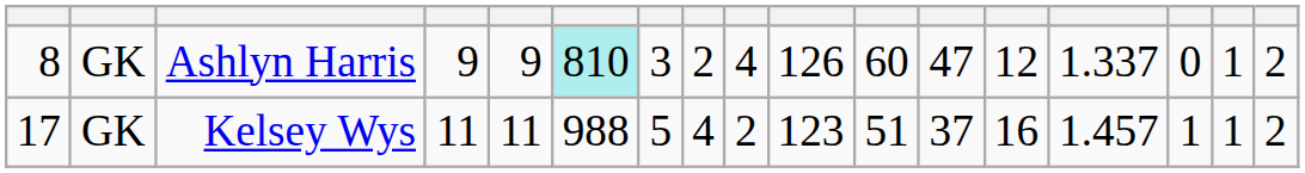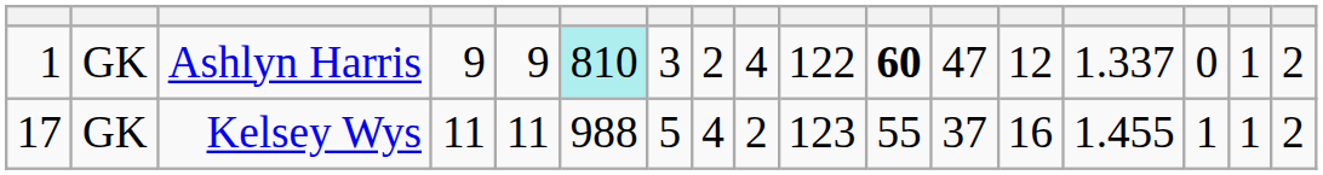Ashlyn Harris | column 1: 8 -> 1
Ashlyn Harris | column 10: 126 -> 122
Ashlyn Harris | column 11: normal -> bold
Kelsey Wys | column 11: 51 -> 55
Kelsey Wys | column 14: 1.457 -> 1.455
